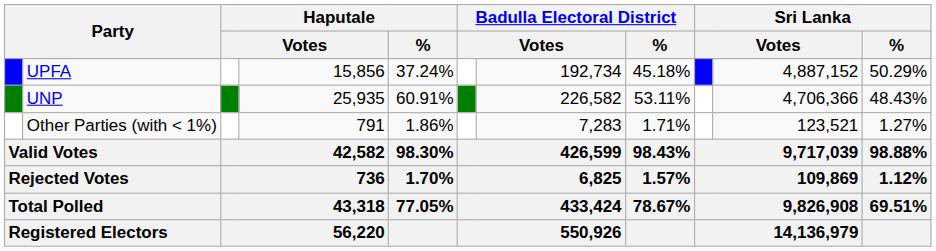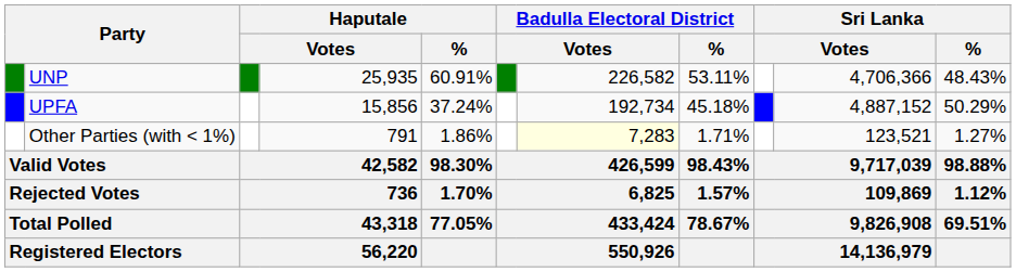rows swapped: UNP <-> UPFA
Other Parties (with < 1%) | column 7: no background -> lightyellow background
